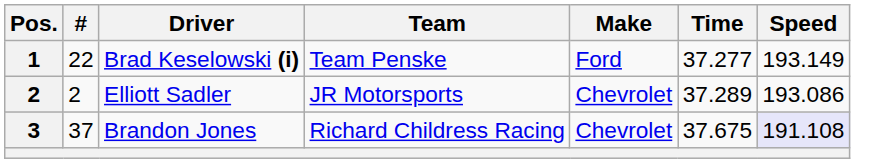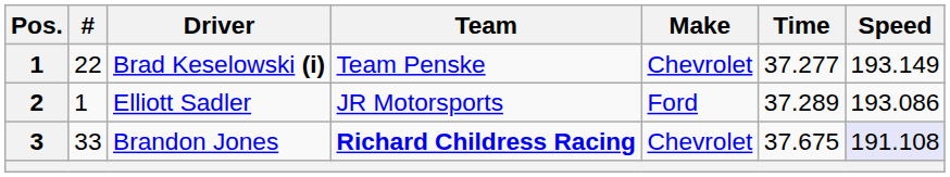Brad Keselowski (i) | Make: Ford -> Chevrolet
Elliott Sadler | #: 2 -> 1
Elliott Sadler | Make: Chevrolet -> Ford
Brandon Jones | #: 37 -> 33
Brandon Jones | Team: normal -> bold
